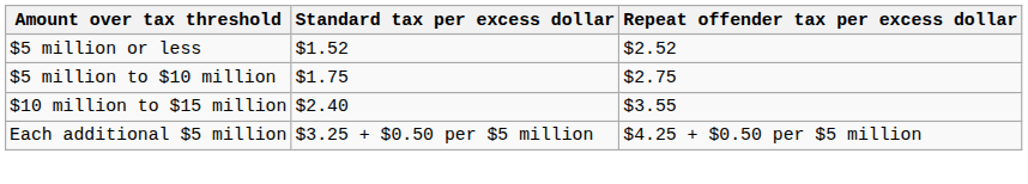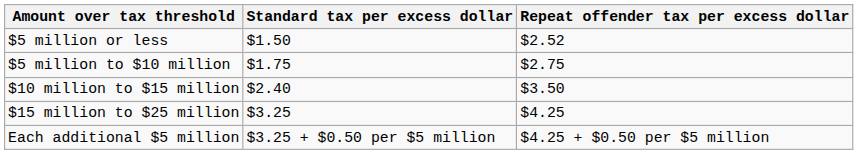$5 million or less | Standard tax per excess dollar: $1.52 -> $1.50
$10 million to $15 million | Repeat offender tax per excess dollar: $3.55 -> $3.50
+ row: $15 million to $25 million | $3.25 | $4.25
